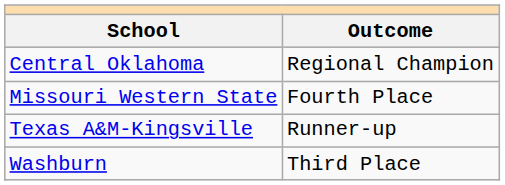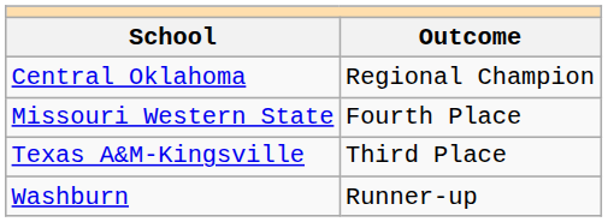Texas A&M-Kingsville | Outcome: Runner-up -> Third Place
Washburn | Outcome: Third Place -> Runner-up
